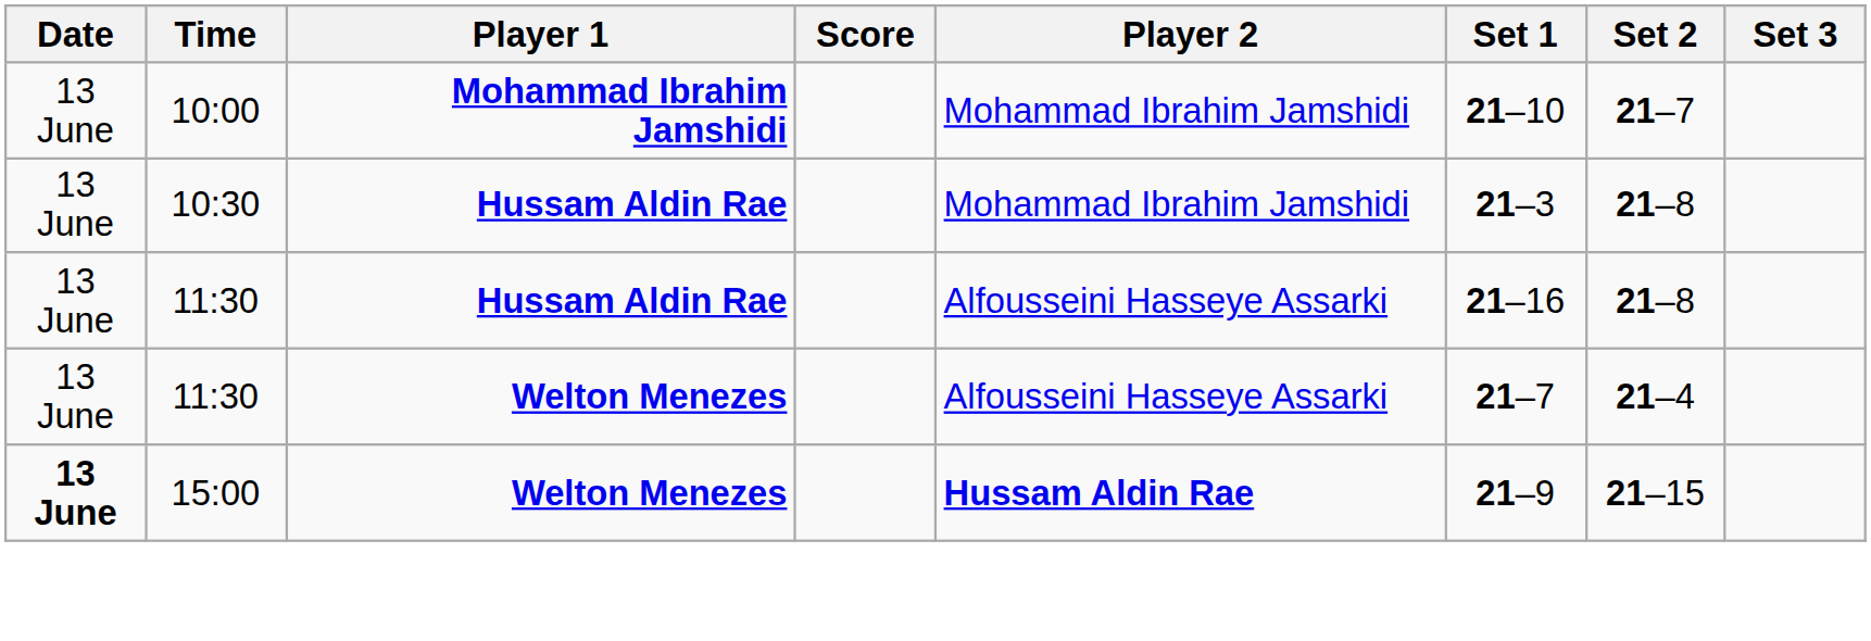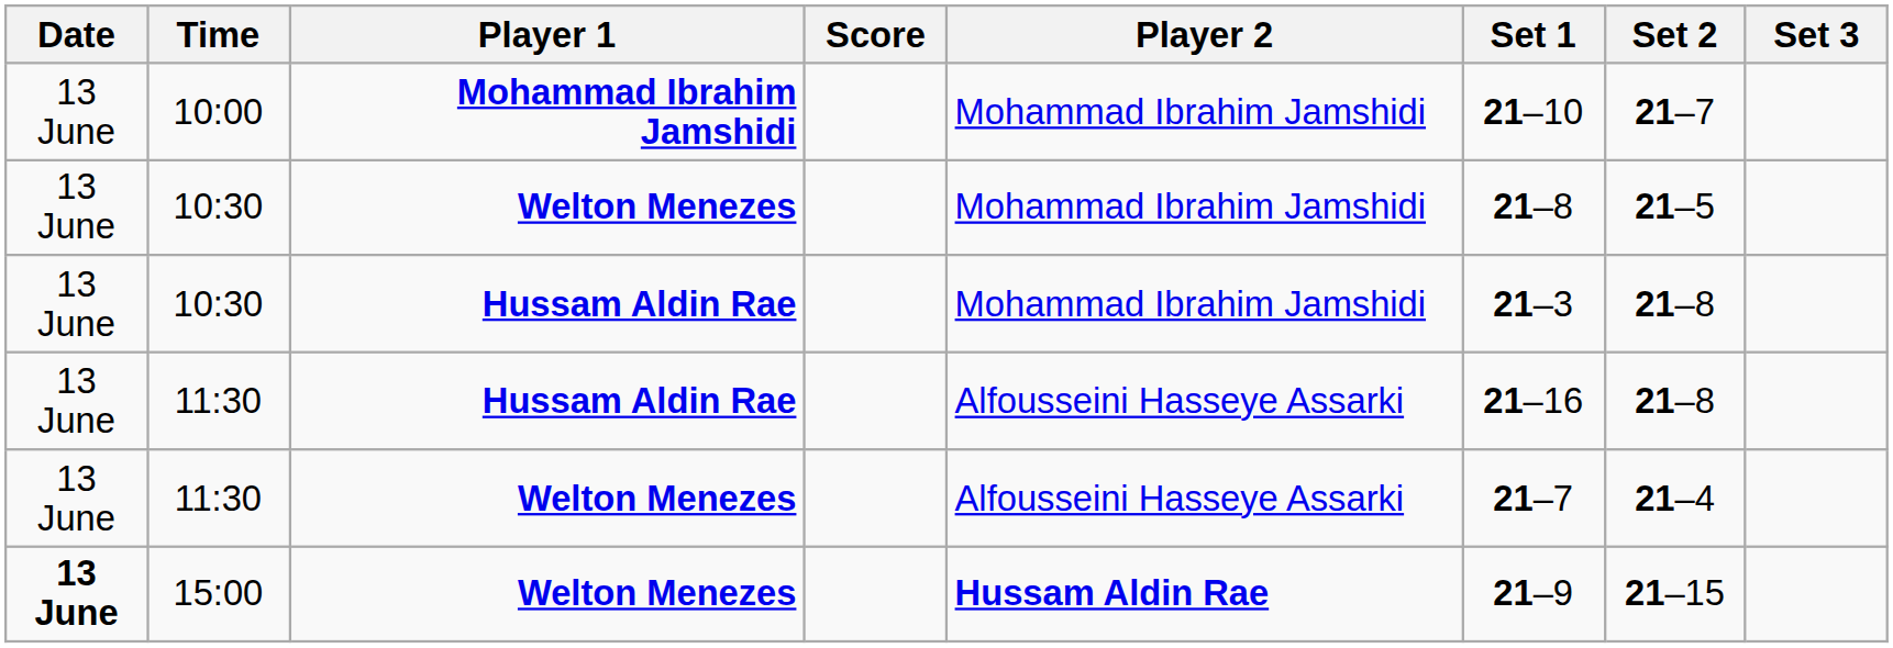+ row: 13 June | 10:30 | Welton Menezes | Mohammad Ibrahim Jamshidi | 21–8 | 21–5
